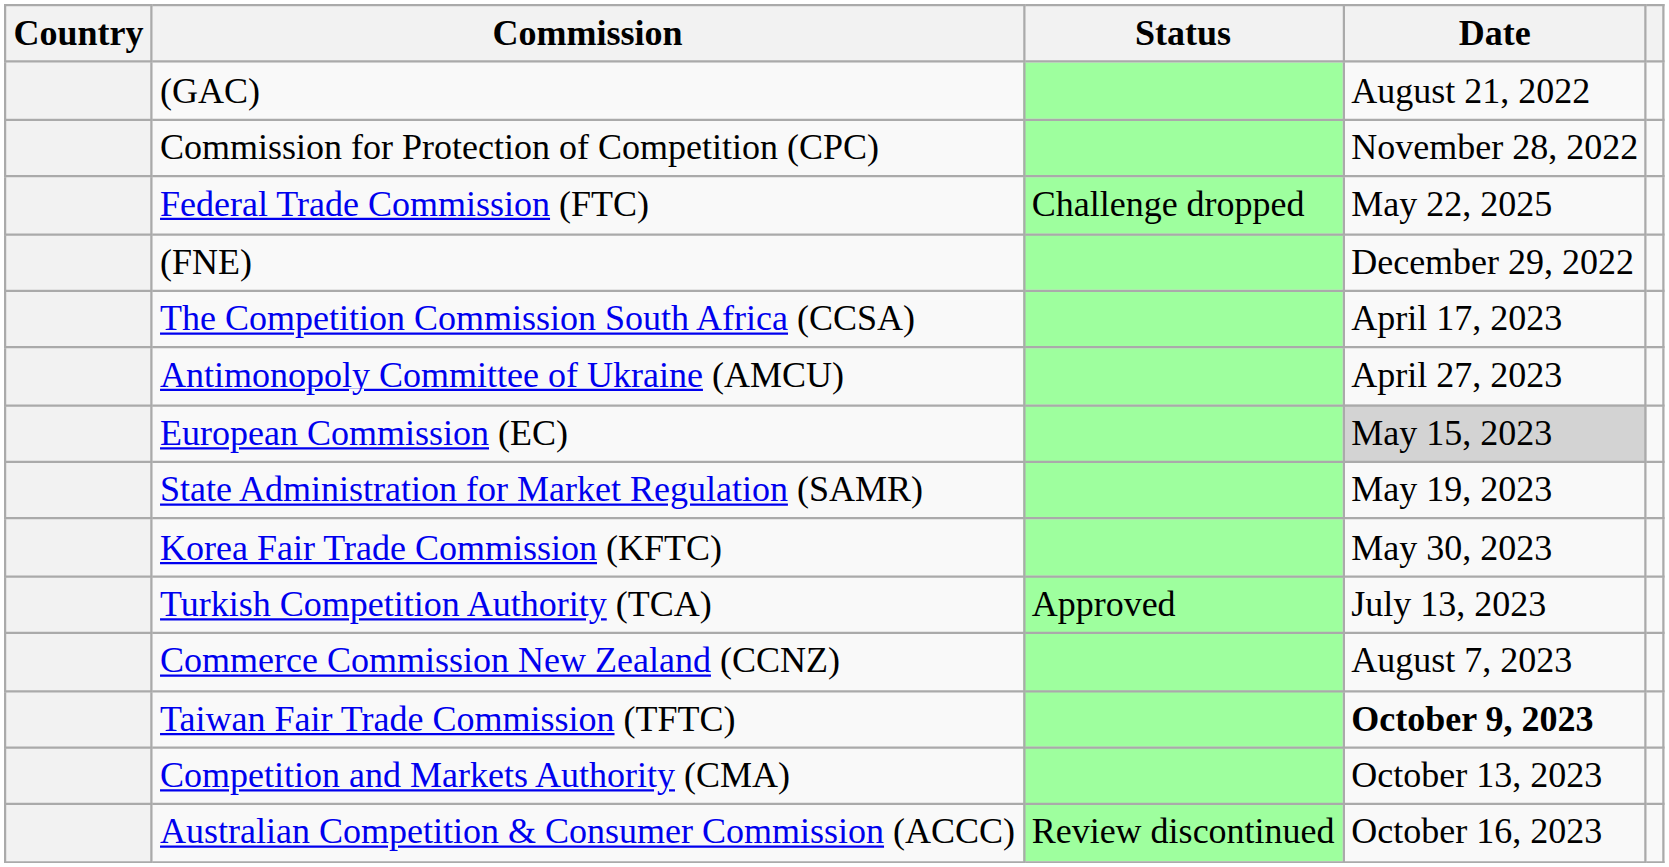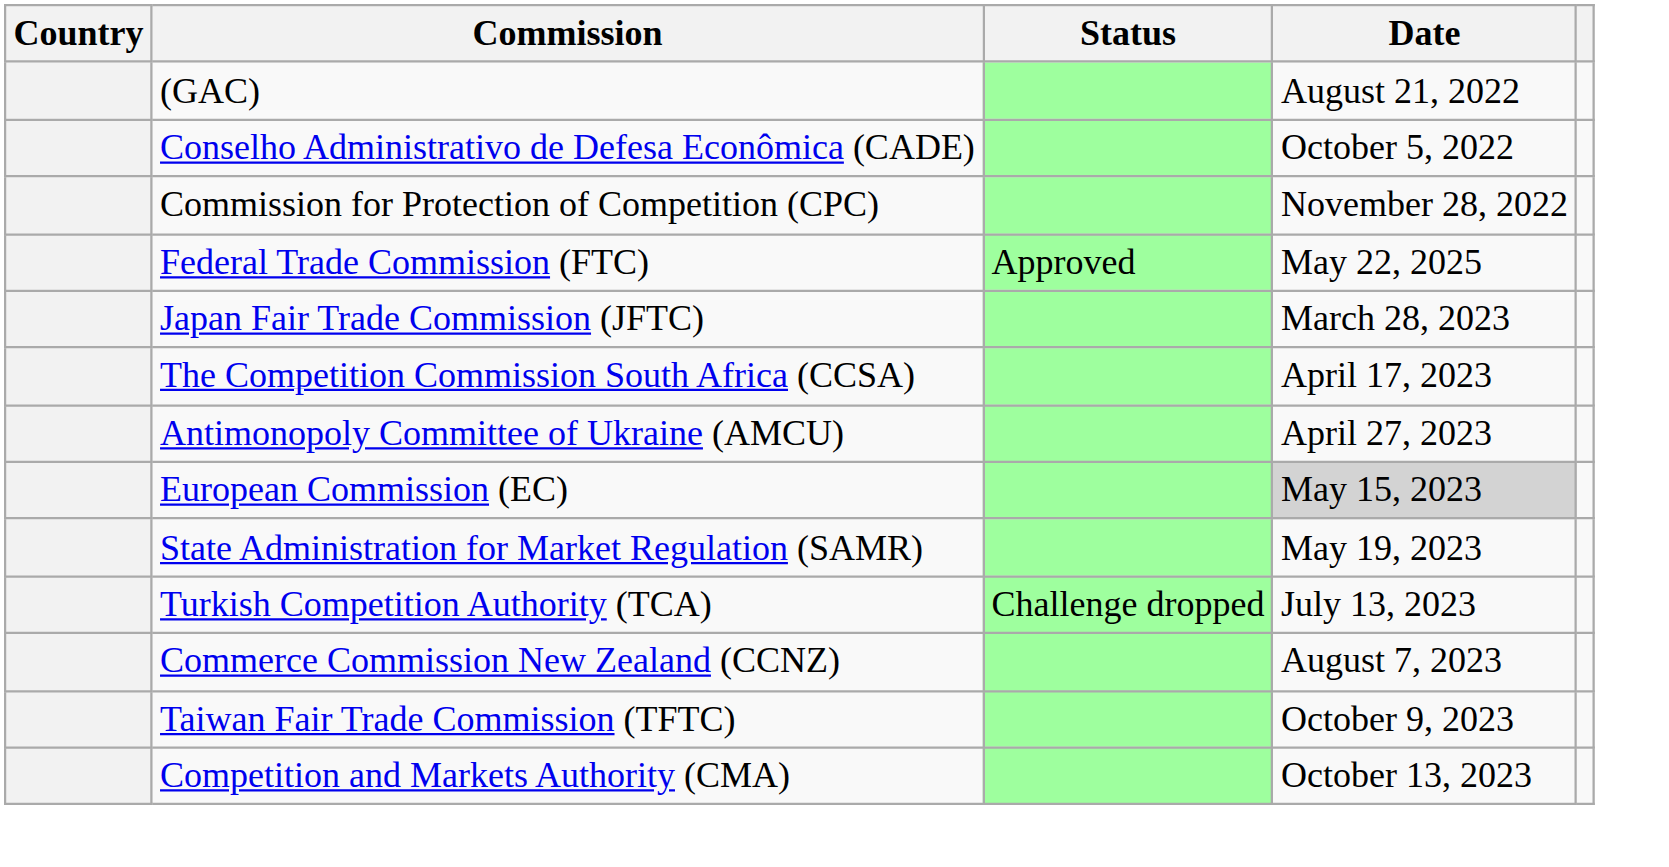+ row: Conselho Administrativo de Defesa Econômica (CADE) | October 5, 2022
Federal Trade Commission (FTC) | Status: Challenge dropped -> Approved
- row: (FNE) | December 29, 2022
+ row: Japan Fair Trade Commission (JFTC) | March 28, 2023
- row: Korea Fair Trade Commission (KFTC) | May 30, 2023
Turkish Competition Authority (TCA) | Status: Approved -> Challenge dropped
Taiwan Fair Trade Commission (TFTC) | Date: bold -> normal
- row: Australian Competition & Consumer Commission (ACCC) | Review discontinued | October 16, 2023
